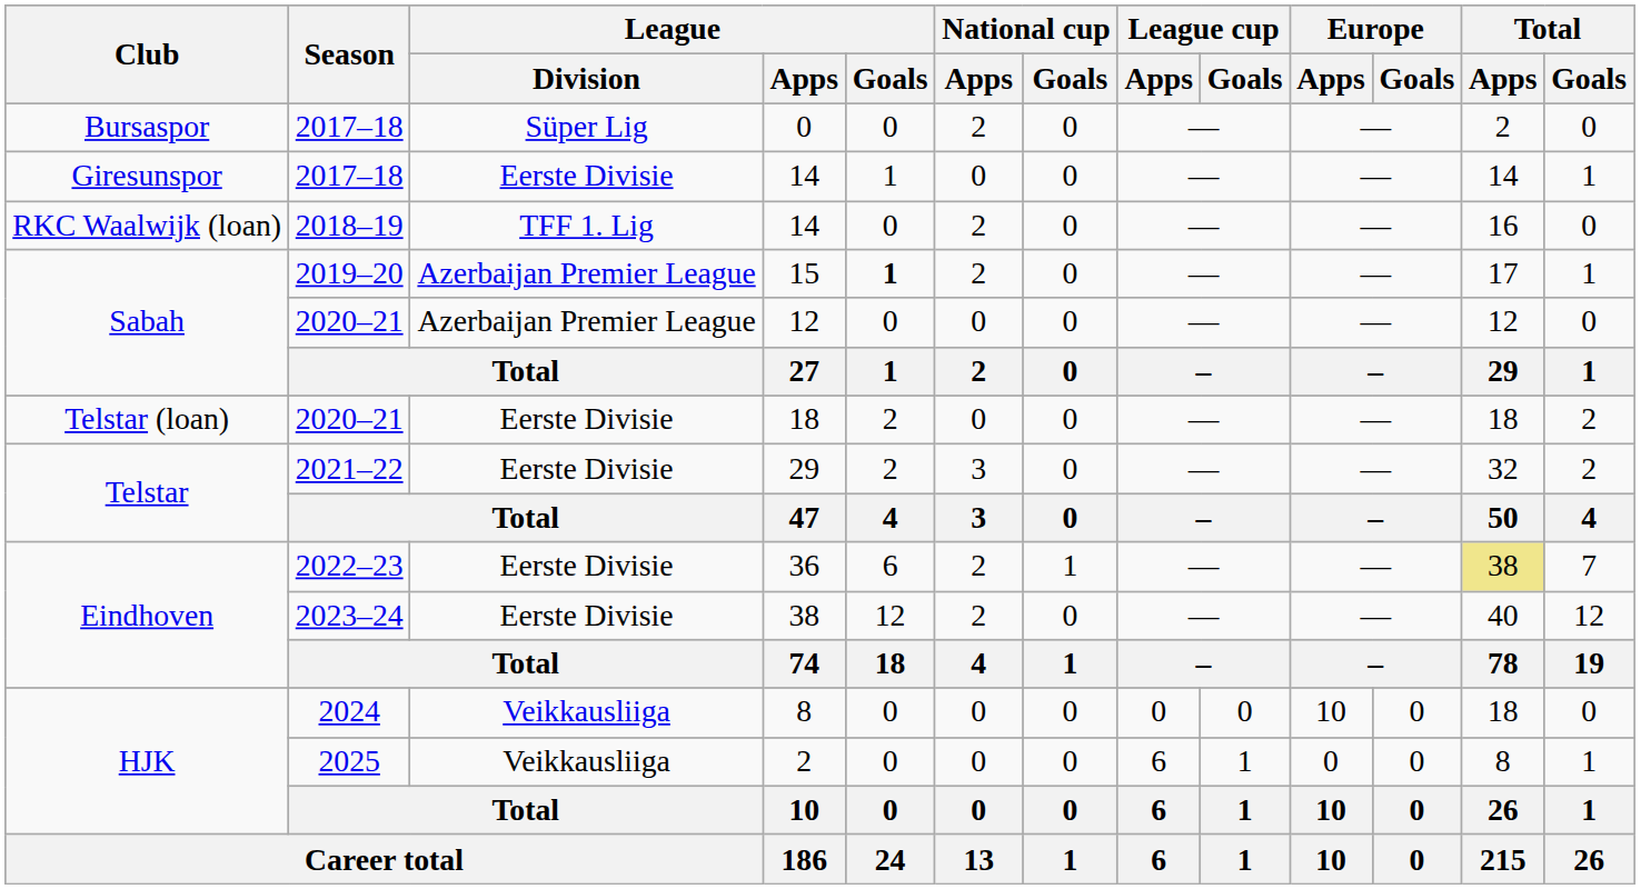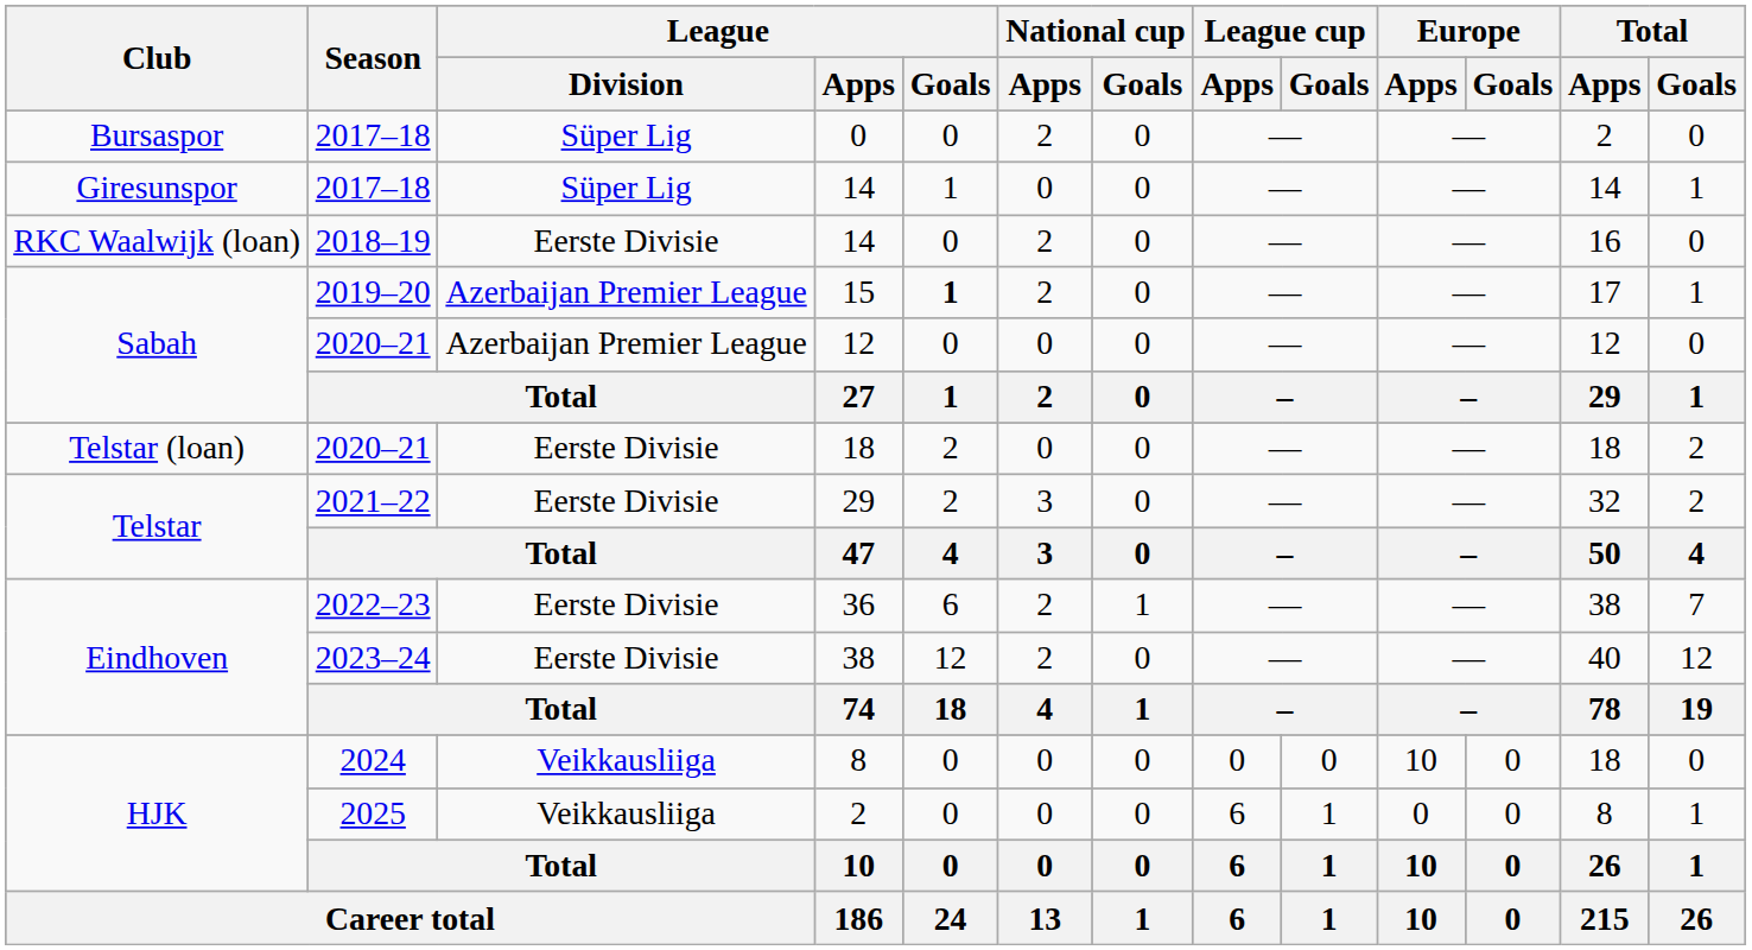2017–18 / 14 | League / Division: Eerste Divisie -> Süper Lig
2018–19 / 14 | League / Division: TFF 1. Lig -> Eerste Divisie
36 | Total / Apps: khaki background -> no background
